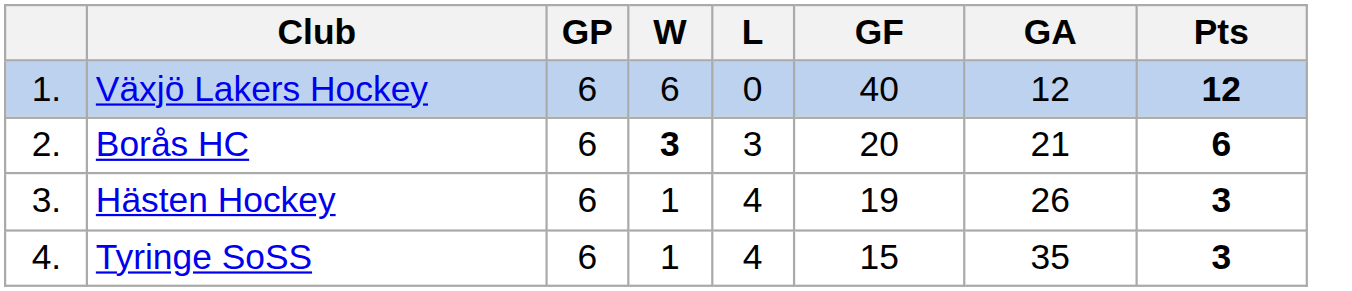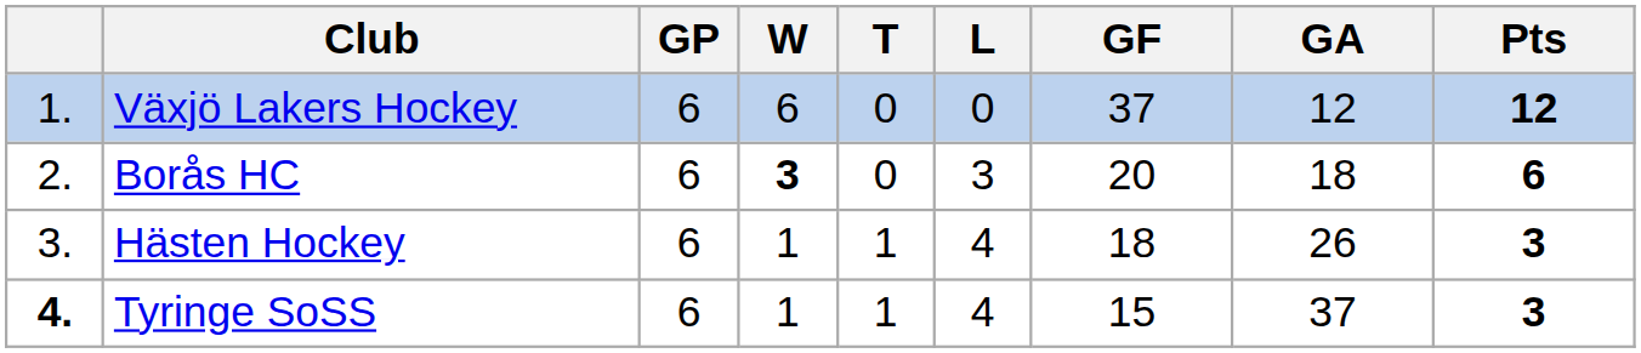+ column: T | 0 | 0 | 1 | 1
Växjö Lakers Hockey | GF: 40 -> 37
Borås HC | GA: 21 -> 18
Hästen Hockey | GF: 19 -> 18
Tyringe SoSS | column 1: normal -> bold
Tyringe SoSS | GA: 35 -> 37
